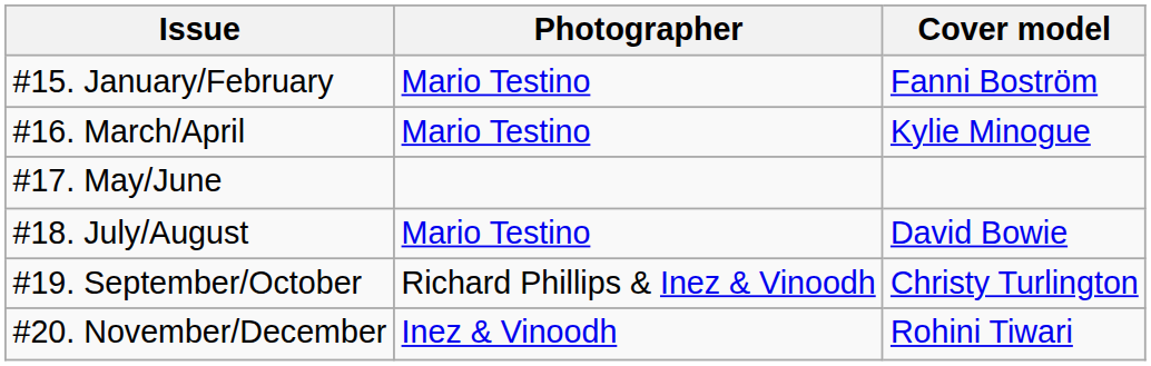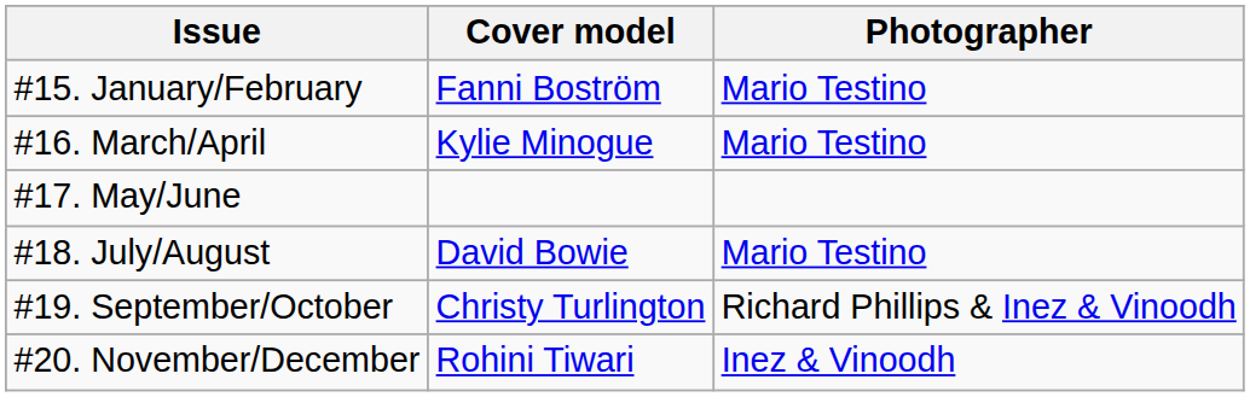columns swapped: Cover model <-> Photographer
